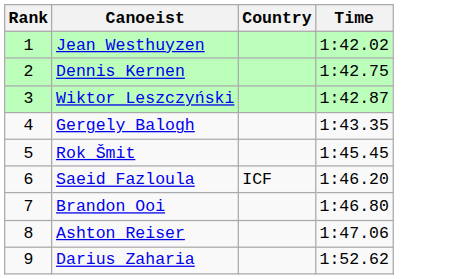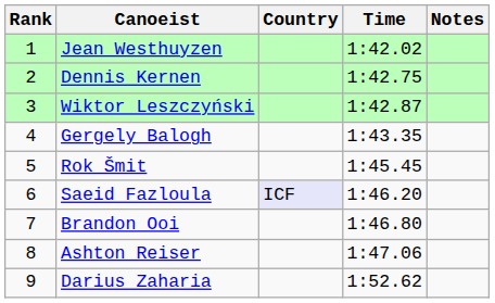+ column: Notes
Saeid Fazloula | Country: no background -> lavender background
